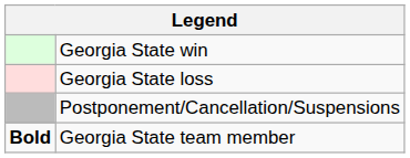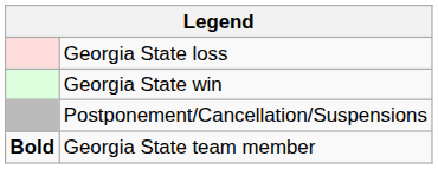rows swapped: Georgia State win <-> Georgia State loss
